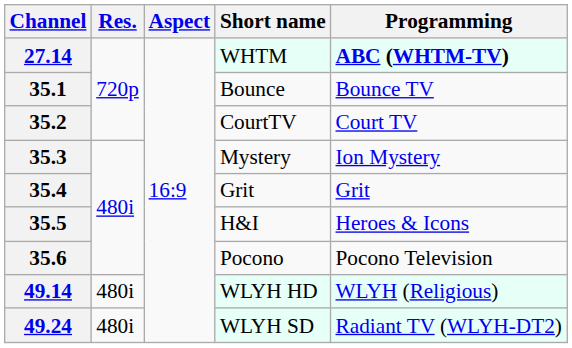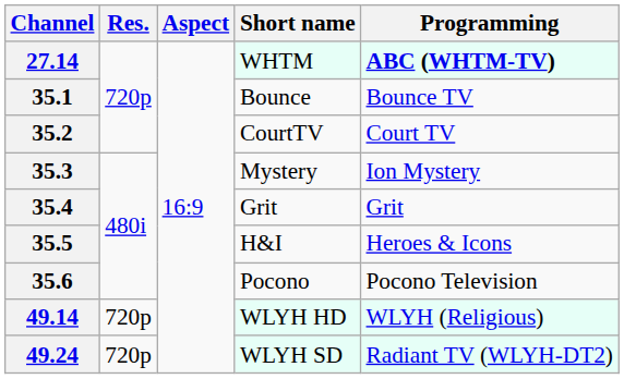49.14 | Res.: 480i -> 720p
49.24 | Res.: 480i -> 720p
